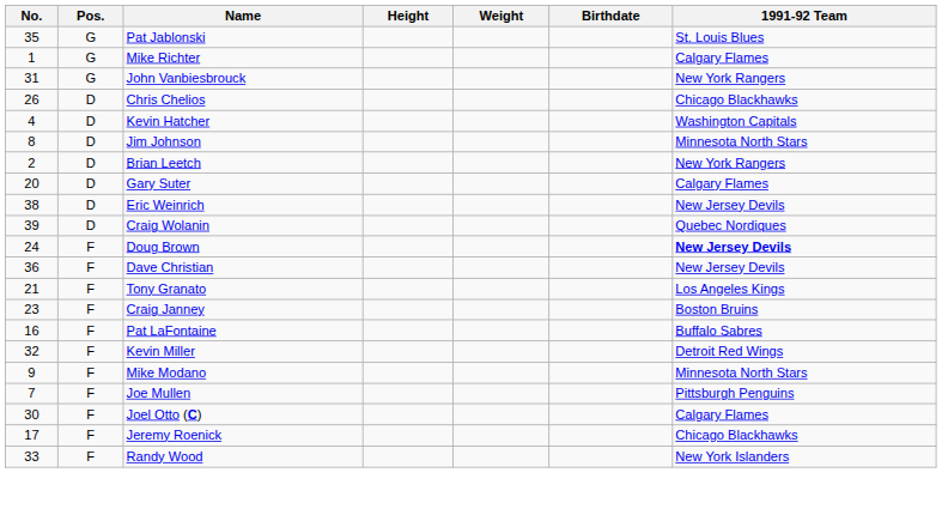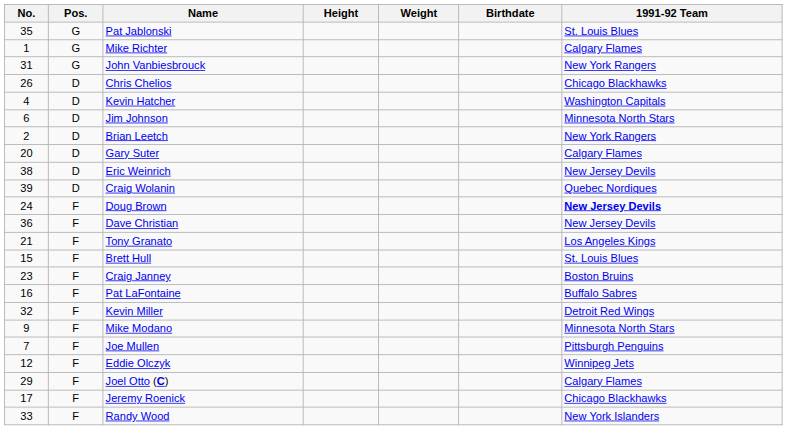Jim Johnson | No.: 8 -> 6
+ row: 15 | F | Brett Hull | St. Louis Blues
+ row: 12 | F | Eddie Olczyk | Winnipeg Jets
Joel Otto (C) | No.: 30 -> 29
